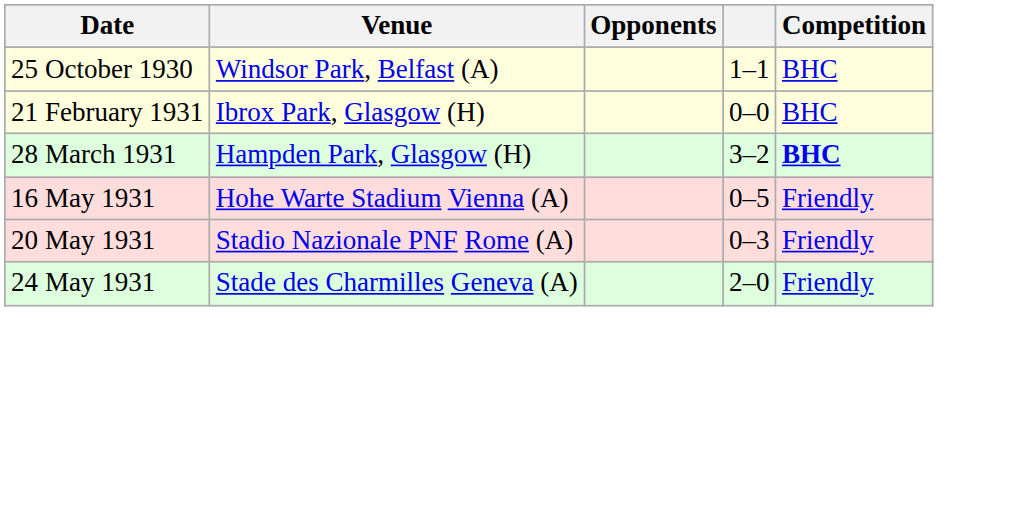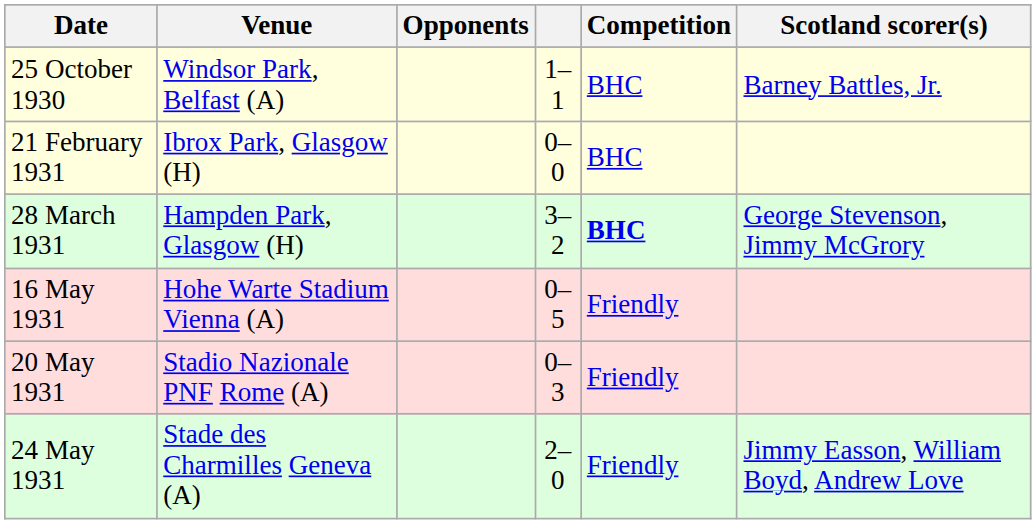+ column: Scotland scorer(s) | Barney Battles, Jr. | George Stevenson, Jimmy McGrory | Jimmy Easson, William Boyd, Andrew Love
